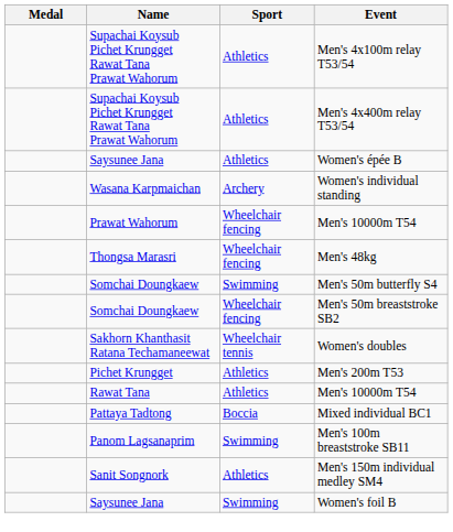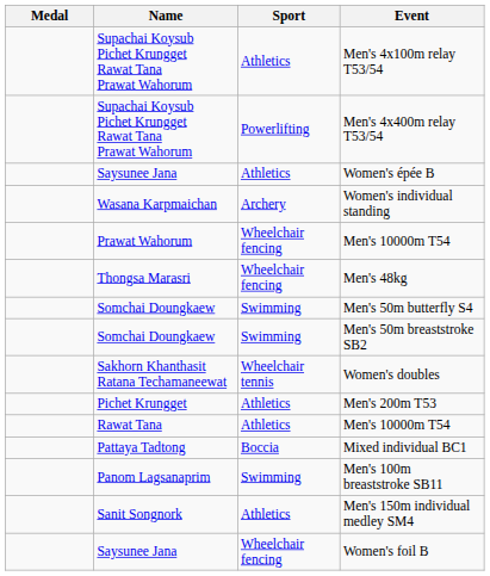Men's 4x400m relay T53/54 | Sport: Athletics -> Powerlifting
Men's 50m breaststroke SB2 | Sport: Wheelchair fencing -> Swimming
Women's foil B | Sport: Swimming -> Wheelchair fencing
